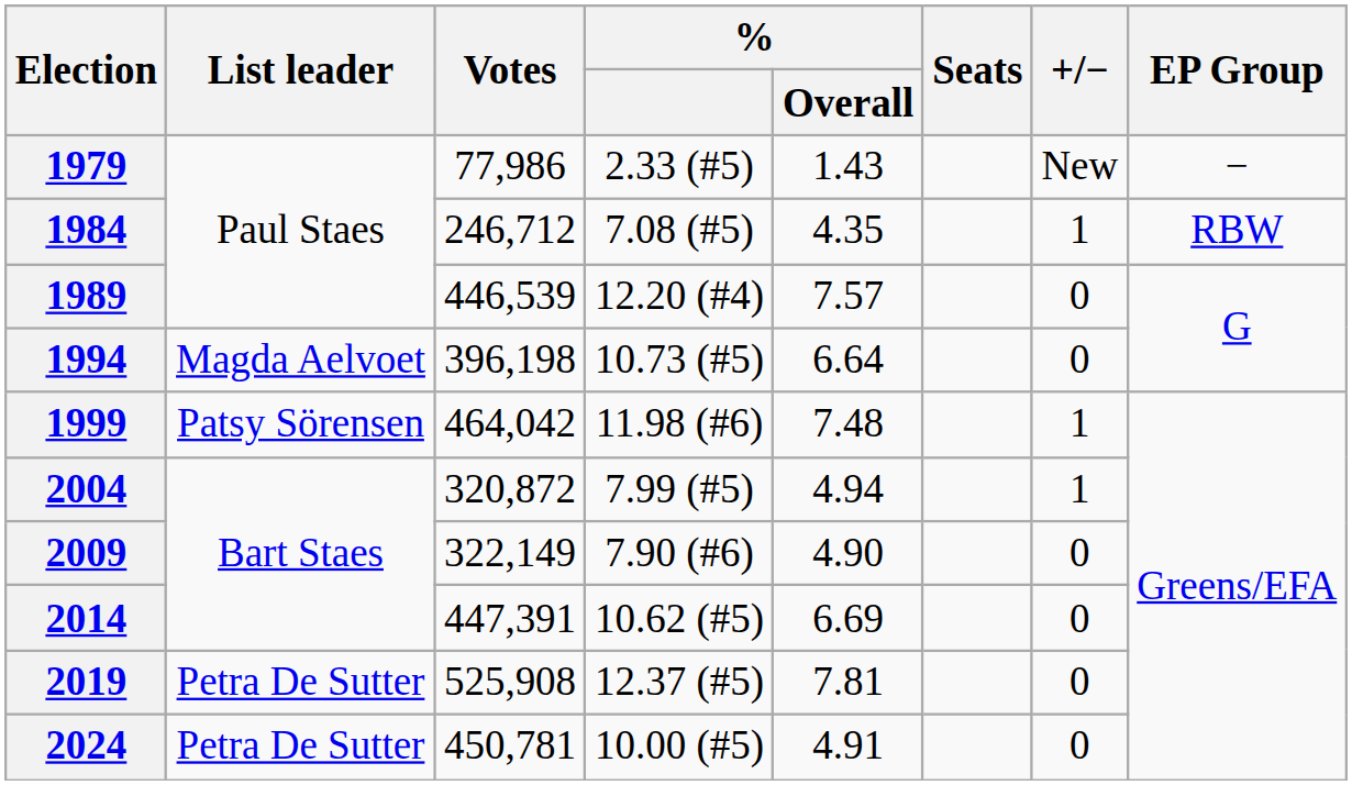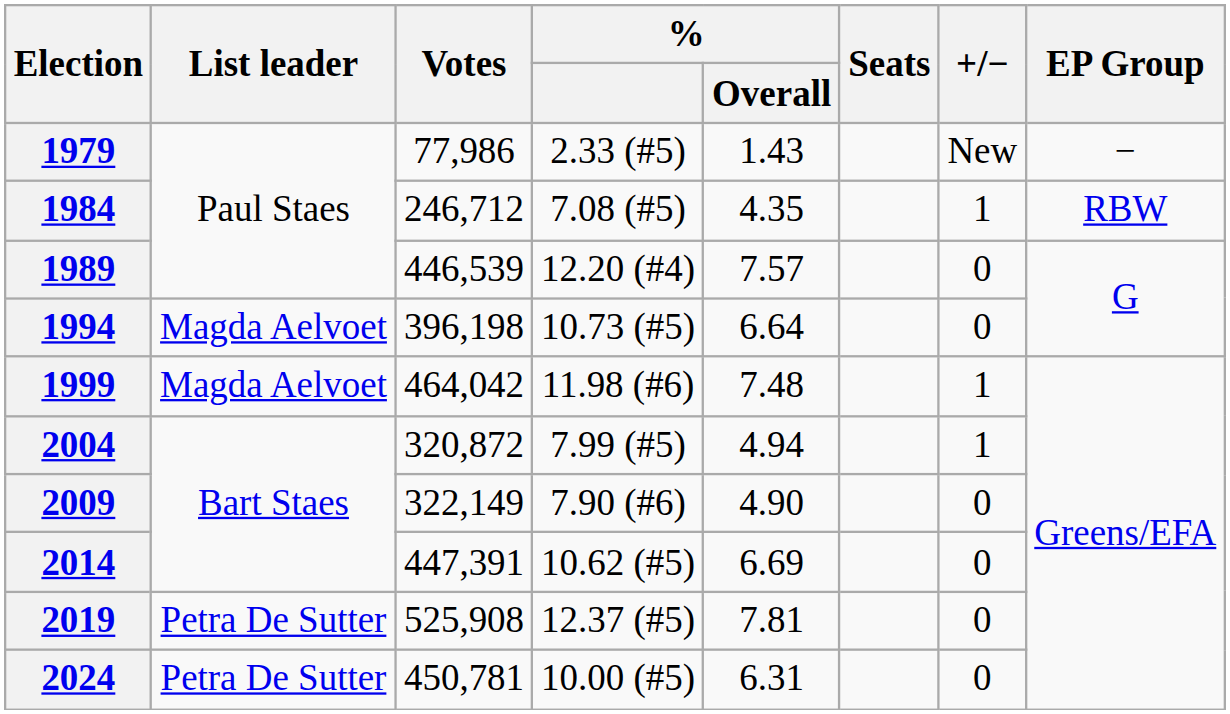1999 | List leader: Patsy Sörensen -> Magda Aelvoet
2024 | % / Overall: 4.91 -> 6.31
